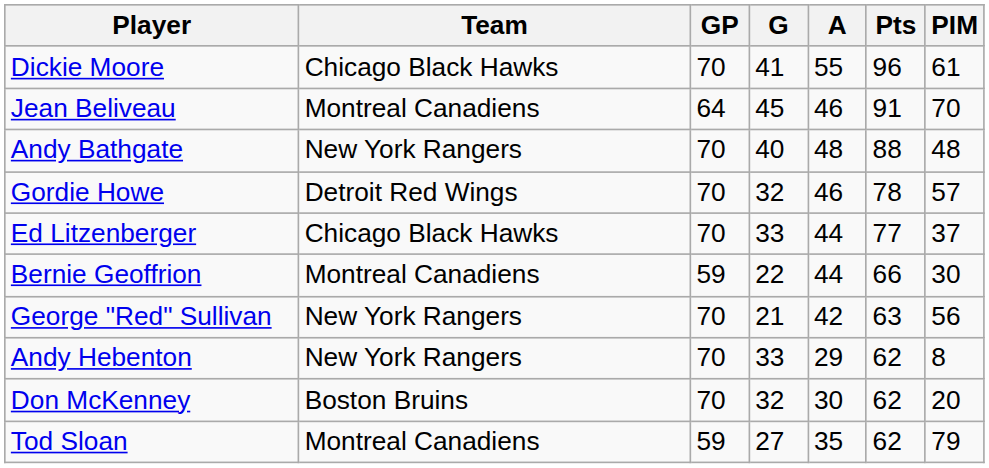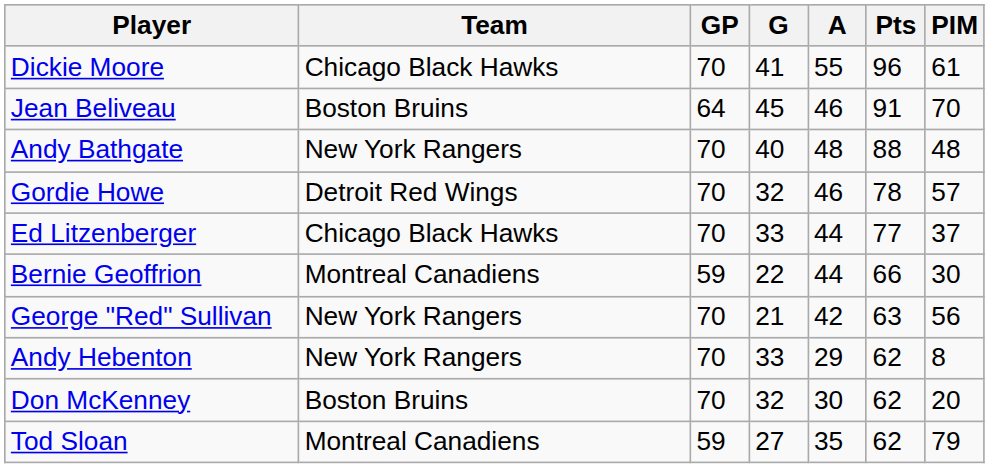Jean Beliveau | Team: Montreal Canadiens -> Boston Bruins
